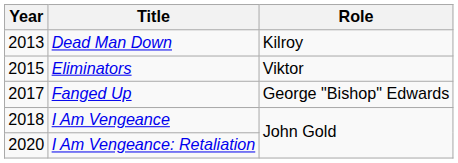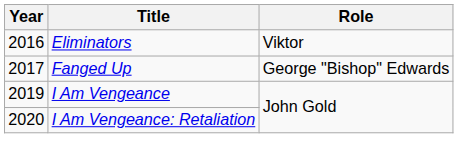- row: 2013 | Dead Man Down | Kilroy
Eliminators | Year: 2015 -> 2016
I Am Vengeance | Year: 2018 -> 2019
